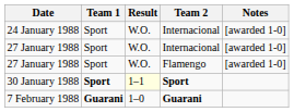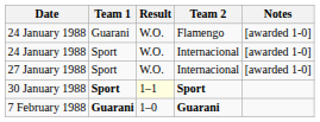+ row: 24 January 1988 | Guarani | W.O. | Flamengo | [awarded 1-0]
- row: 27 January 1988 | Sport | W.O. | Flamengo | [awarded 1-0]
